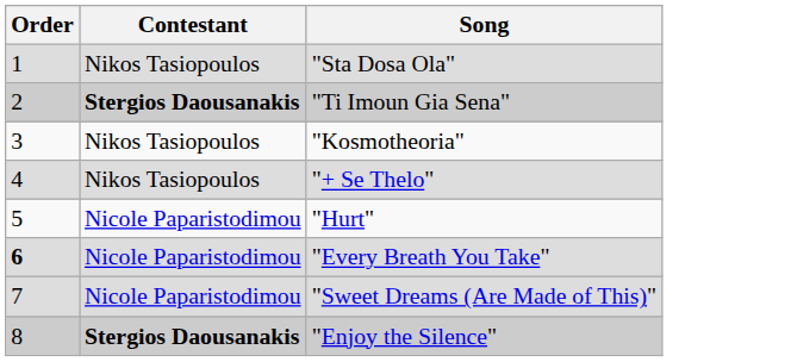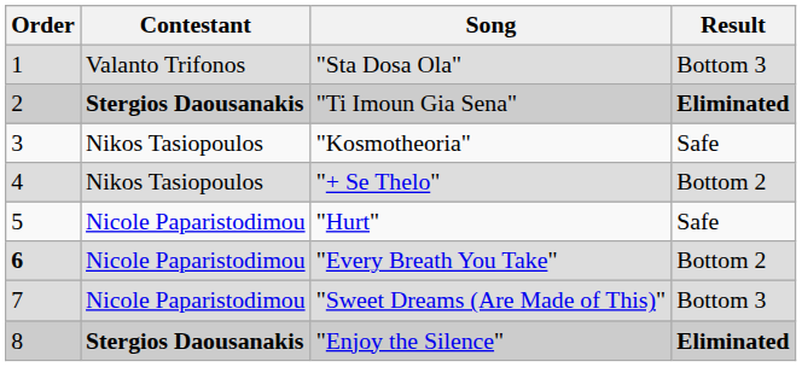+ column: Result | Bottom 3 | Eliminated | Safe | Bottom 2 | Safe | Bottom 2 | Bottom 3 | Eliminated
"Sta Dosa Ola" | Contestant: Nikos Tasiopoulos -> Valanto Trifonos
